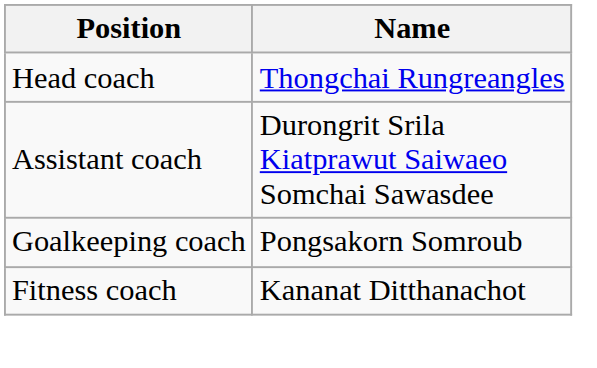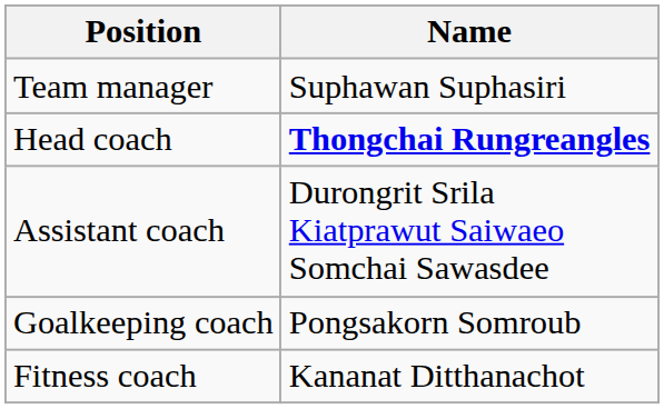+ row: Team manager | Suphawan Suphasiri
Head coach | Name: normal -> bold
